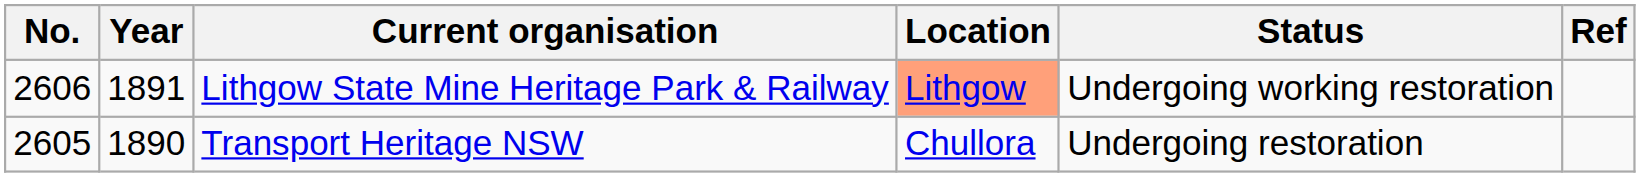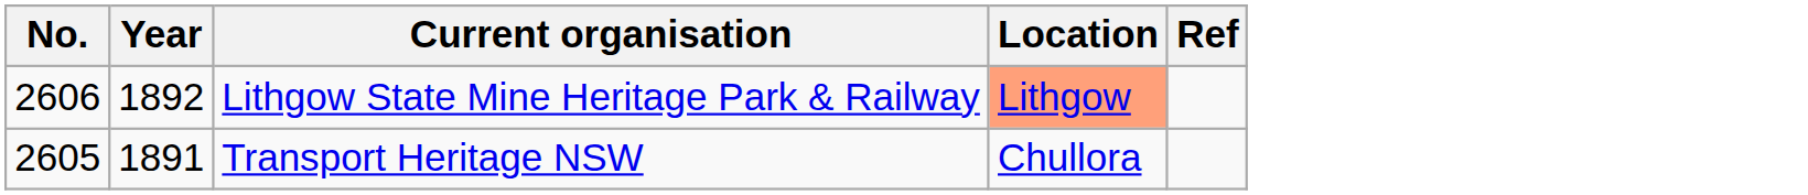- column: Status | Undergoing working restoration | Undergoing restoration
Lithgow State Mine Heritage Park & Railway | Year: 1891 -> 1892
Transport Heritage NSW | Year: 1890 -> 1891
